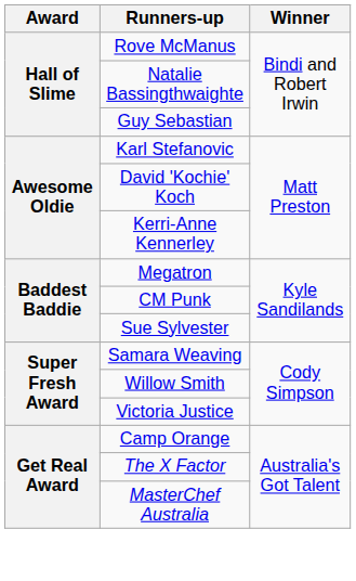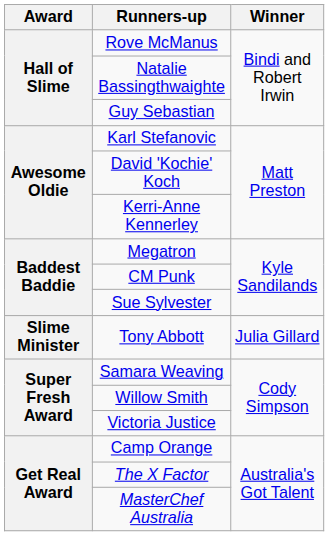+ row: Slime Minister | Tony Abbott | Julia Gillard
